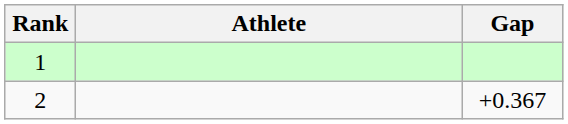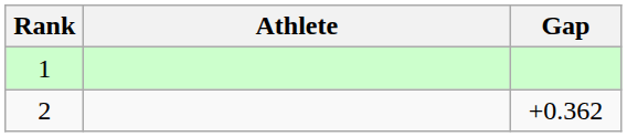2 | Gap: +0.367 -> +0.362
